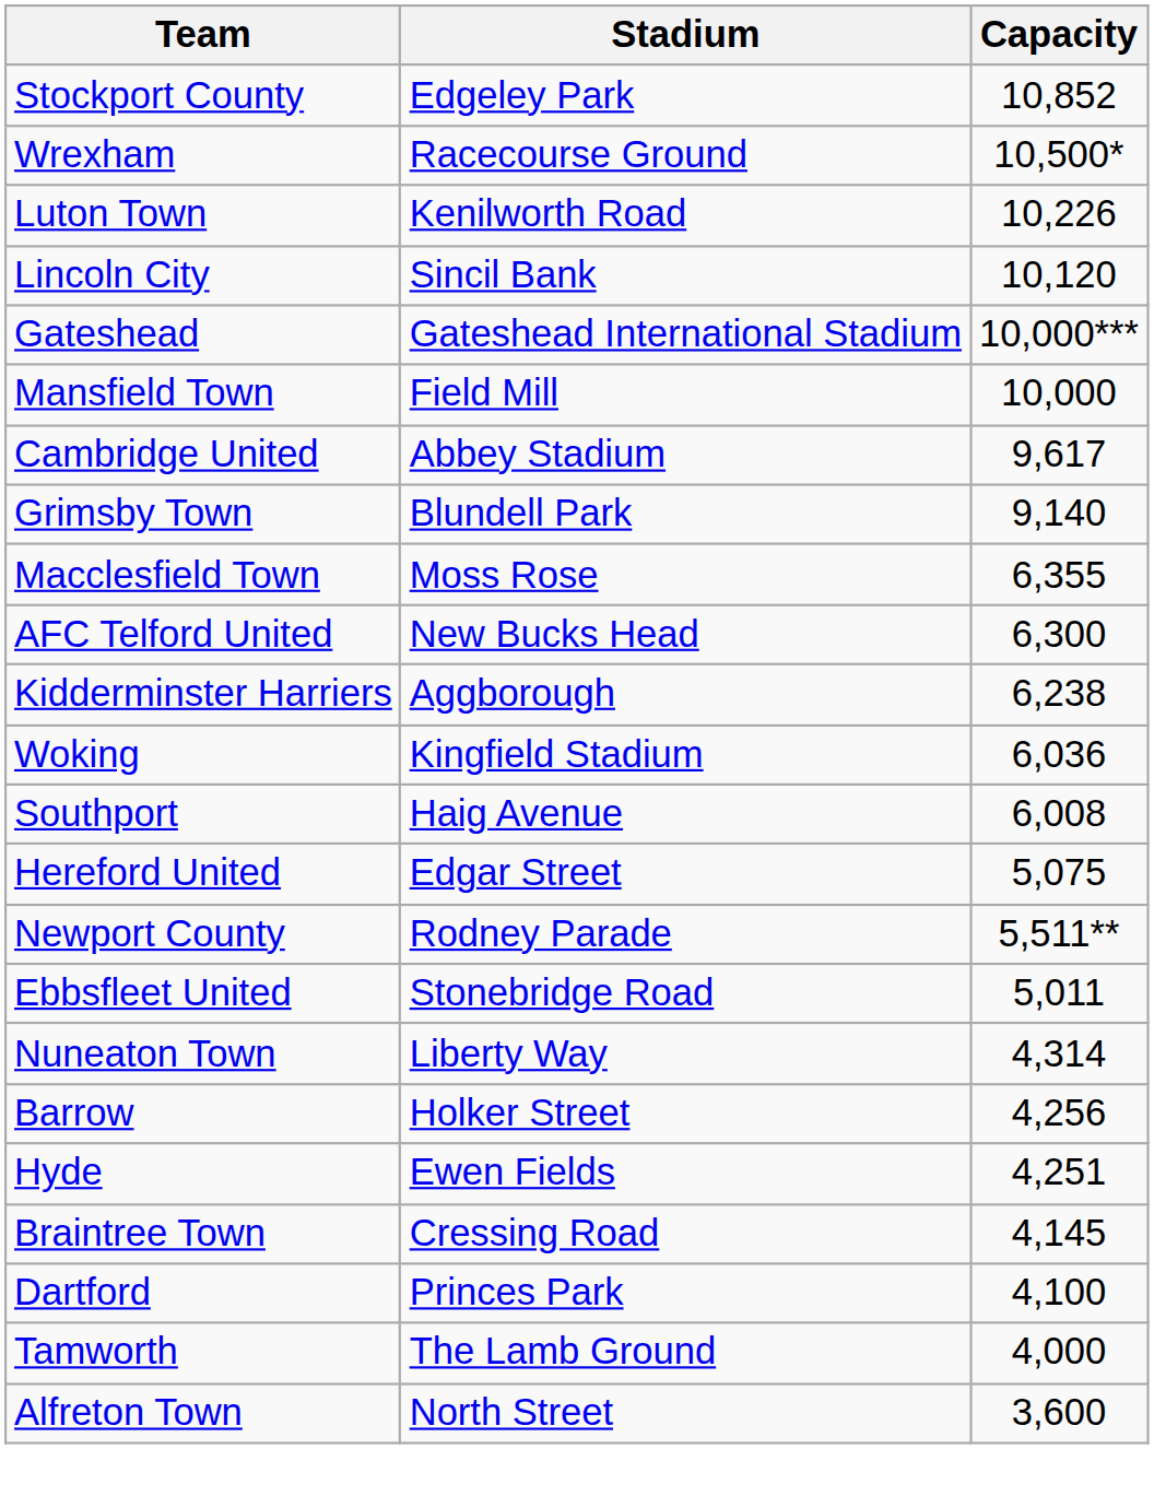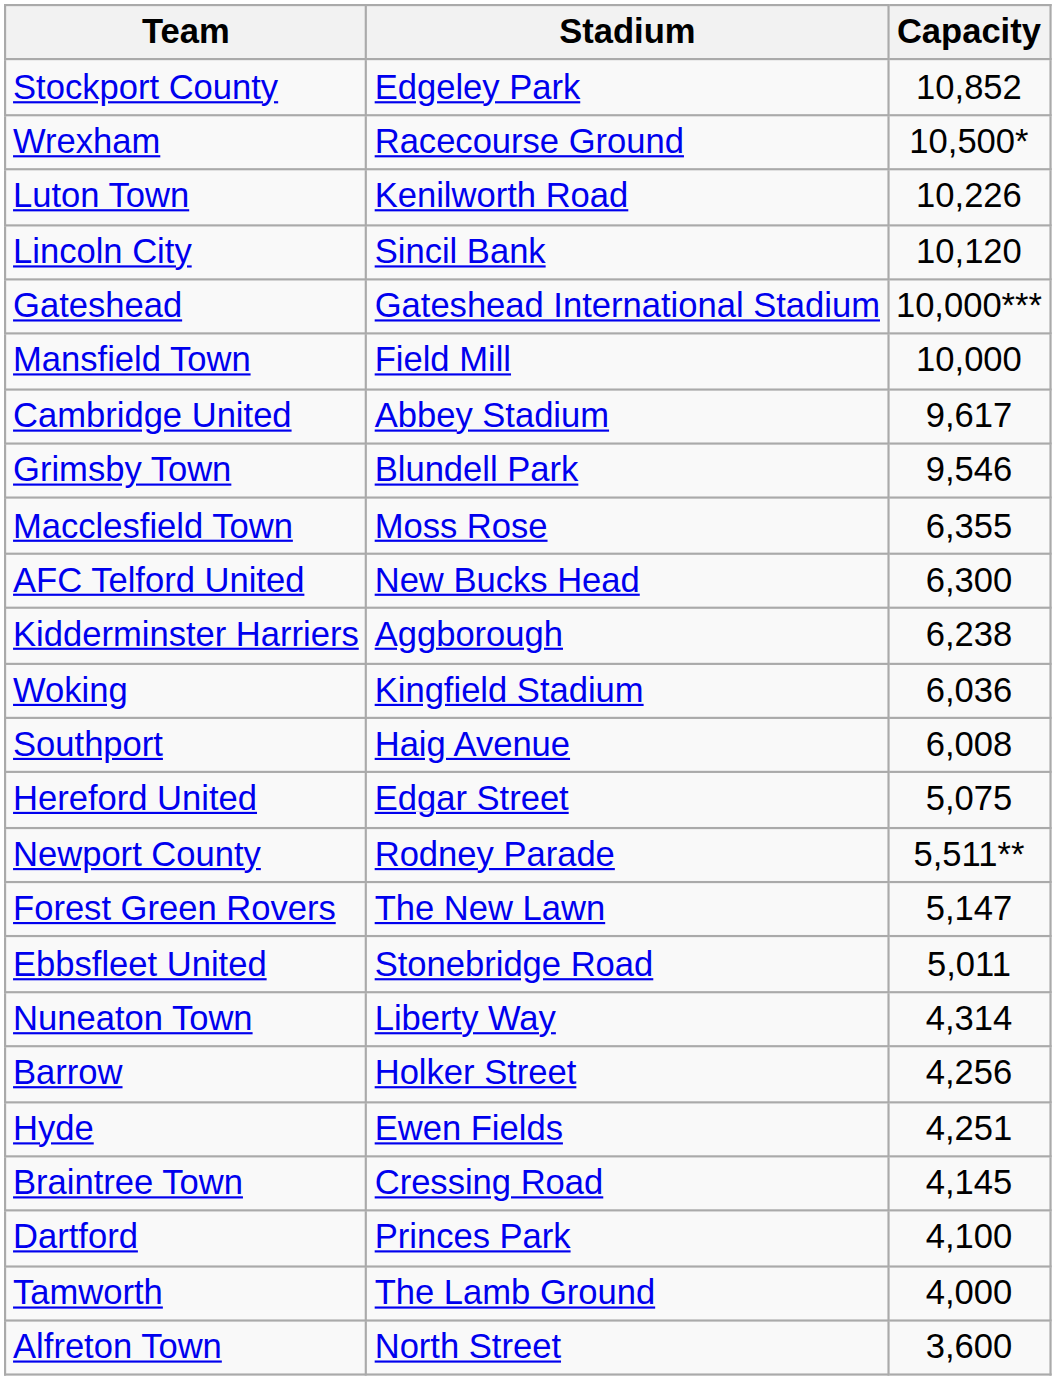Grimsby Town | Capacity: 9,140 -> 9,546
+ row: Forest Green Rovers | The New Lawn | 5,147
